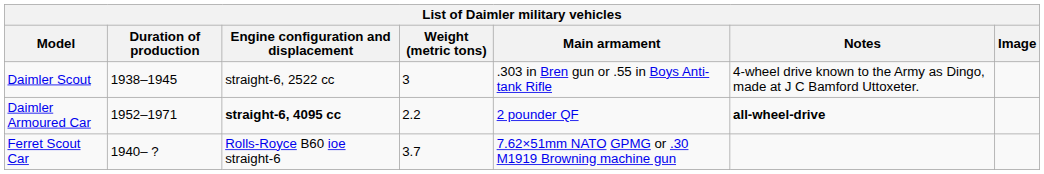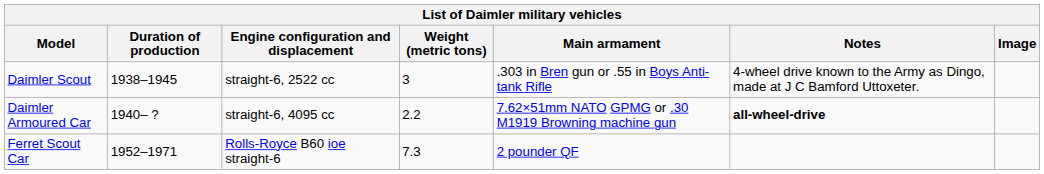Daimler Armoured Car | Duration of production: 1952–1971 -> 1940– ?
Daimler Armoured Car | Engine configuration and displacement: bold -> normal
Daimler Armoured Car | Main armament: 2 pounder QF -> 7.62×51mm NATO GPMG or .30 M1919 Browning machine gun
Ferret Scout Car | Duration of production: 1940– ? -> 1952–1971
Ferret Scout Car | Weight (metric tons): 3.7 -> 7.3
Ferret Scout Car | Main armament: 7.62×51mm NATO GPMG or .30 M1919 Browning machine gun -> 2 pounder QF
